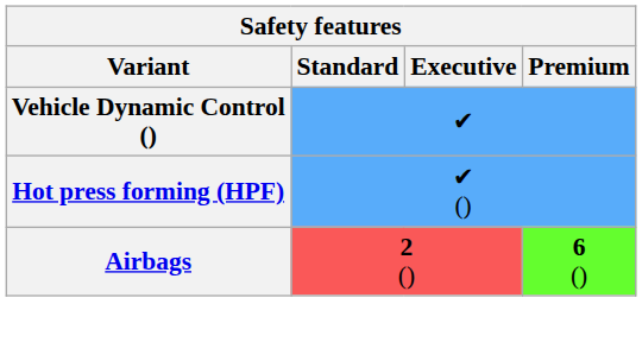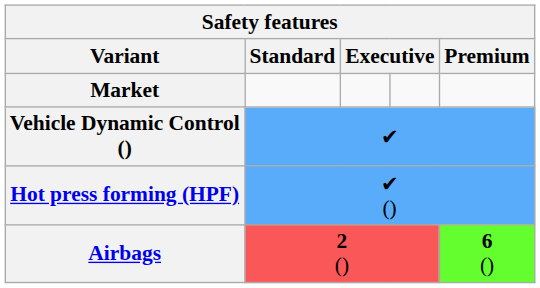+ row: Market
